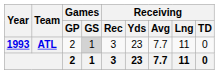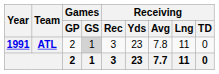ATL | Year: 1993 -> 1991
ATL | Receiving / Avg: 7.7 -> 7.8
